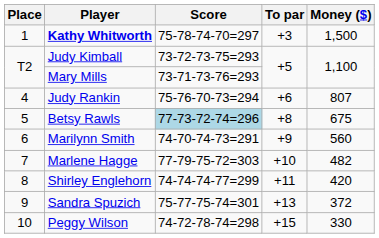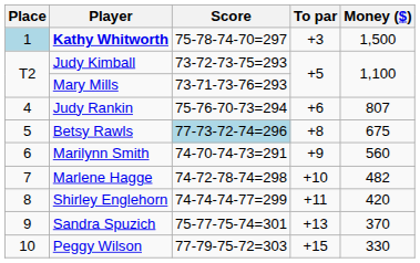Kathy Whitworth | Place: no background -> lightblue background
Marlene Hagge | Score: 77-79-75-72=303 -> 74-72-78-74=298
Sandra Spuzich | Money ($): 372 -> 370
Peggy Wilson | Score: 74-72-78-74=298 -> 77-79-75-72=303
